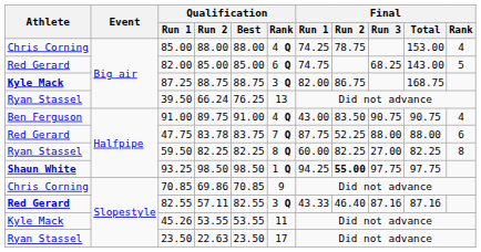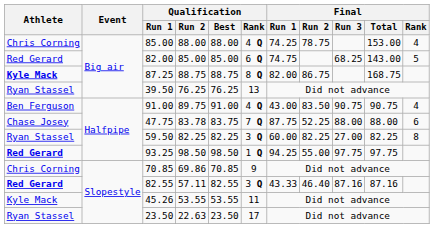87.25 | Qualification / Rank: 3 Q -> 8 Q
39.50 | Qualification / Run 2: 66.24 -> 76.25
47.75 | Athlete: Red Gerard -> Chase Josey
59.50 | Qualification / Rank: 8 Q -> 3 Q
93.25 | Athlete: Shaun White -> Red Gerard
93.25 | Final / Run 2: bold -> normal
